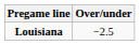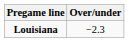Louisiana | Over/under: −2.5 -> −2.3
